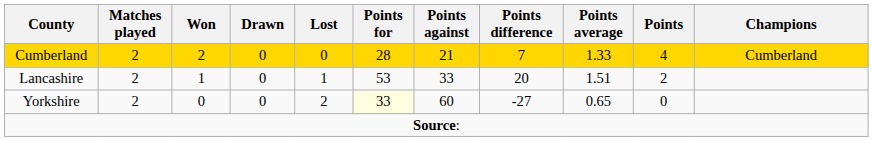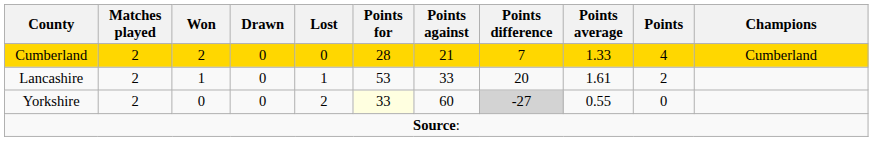Lancashire | Points average: 1.51 -> 1.61
Yorkshire | Points difference: no background -> lightgrey background
Yorkshire | Points average: 0.65 -> 0.55
